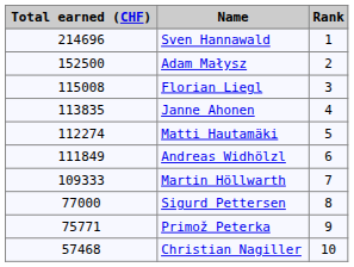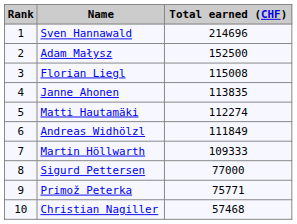columns swapped: Rank <-> Total earned (CHF)
